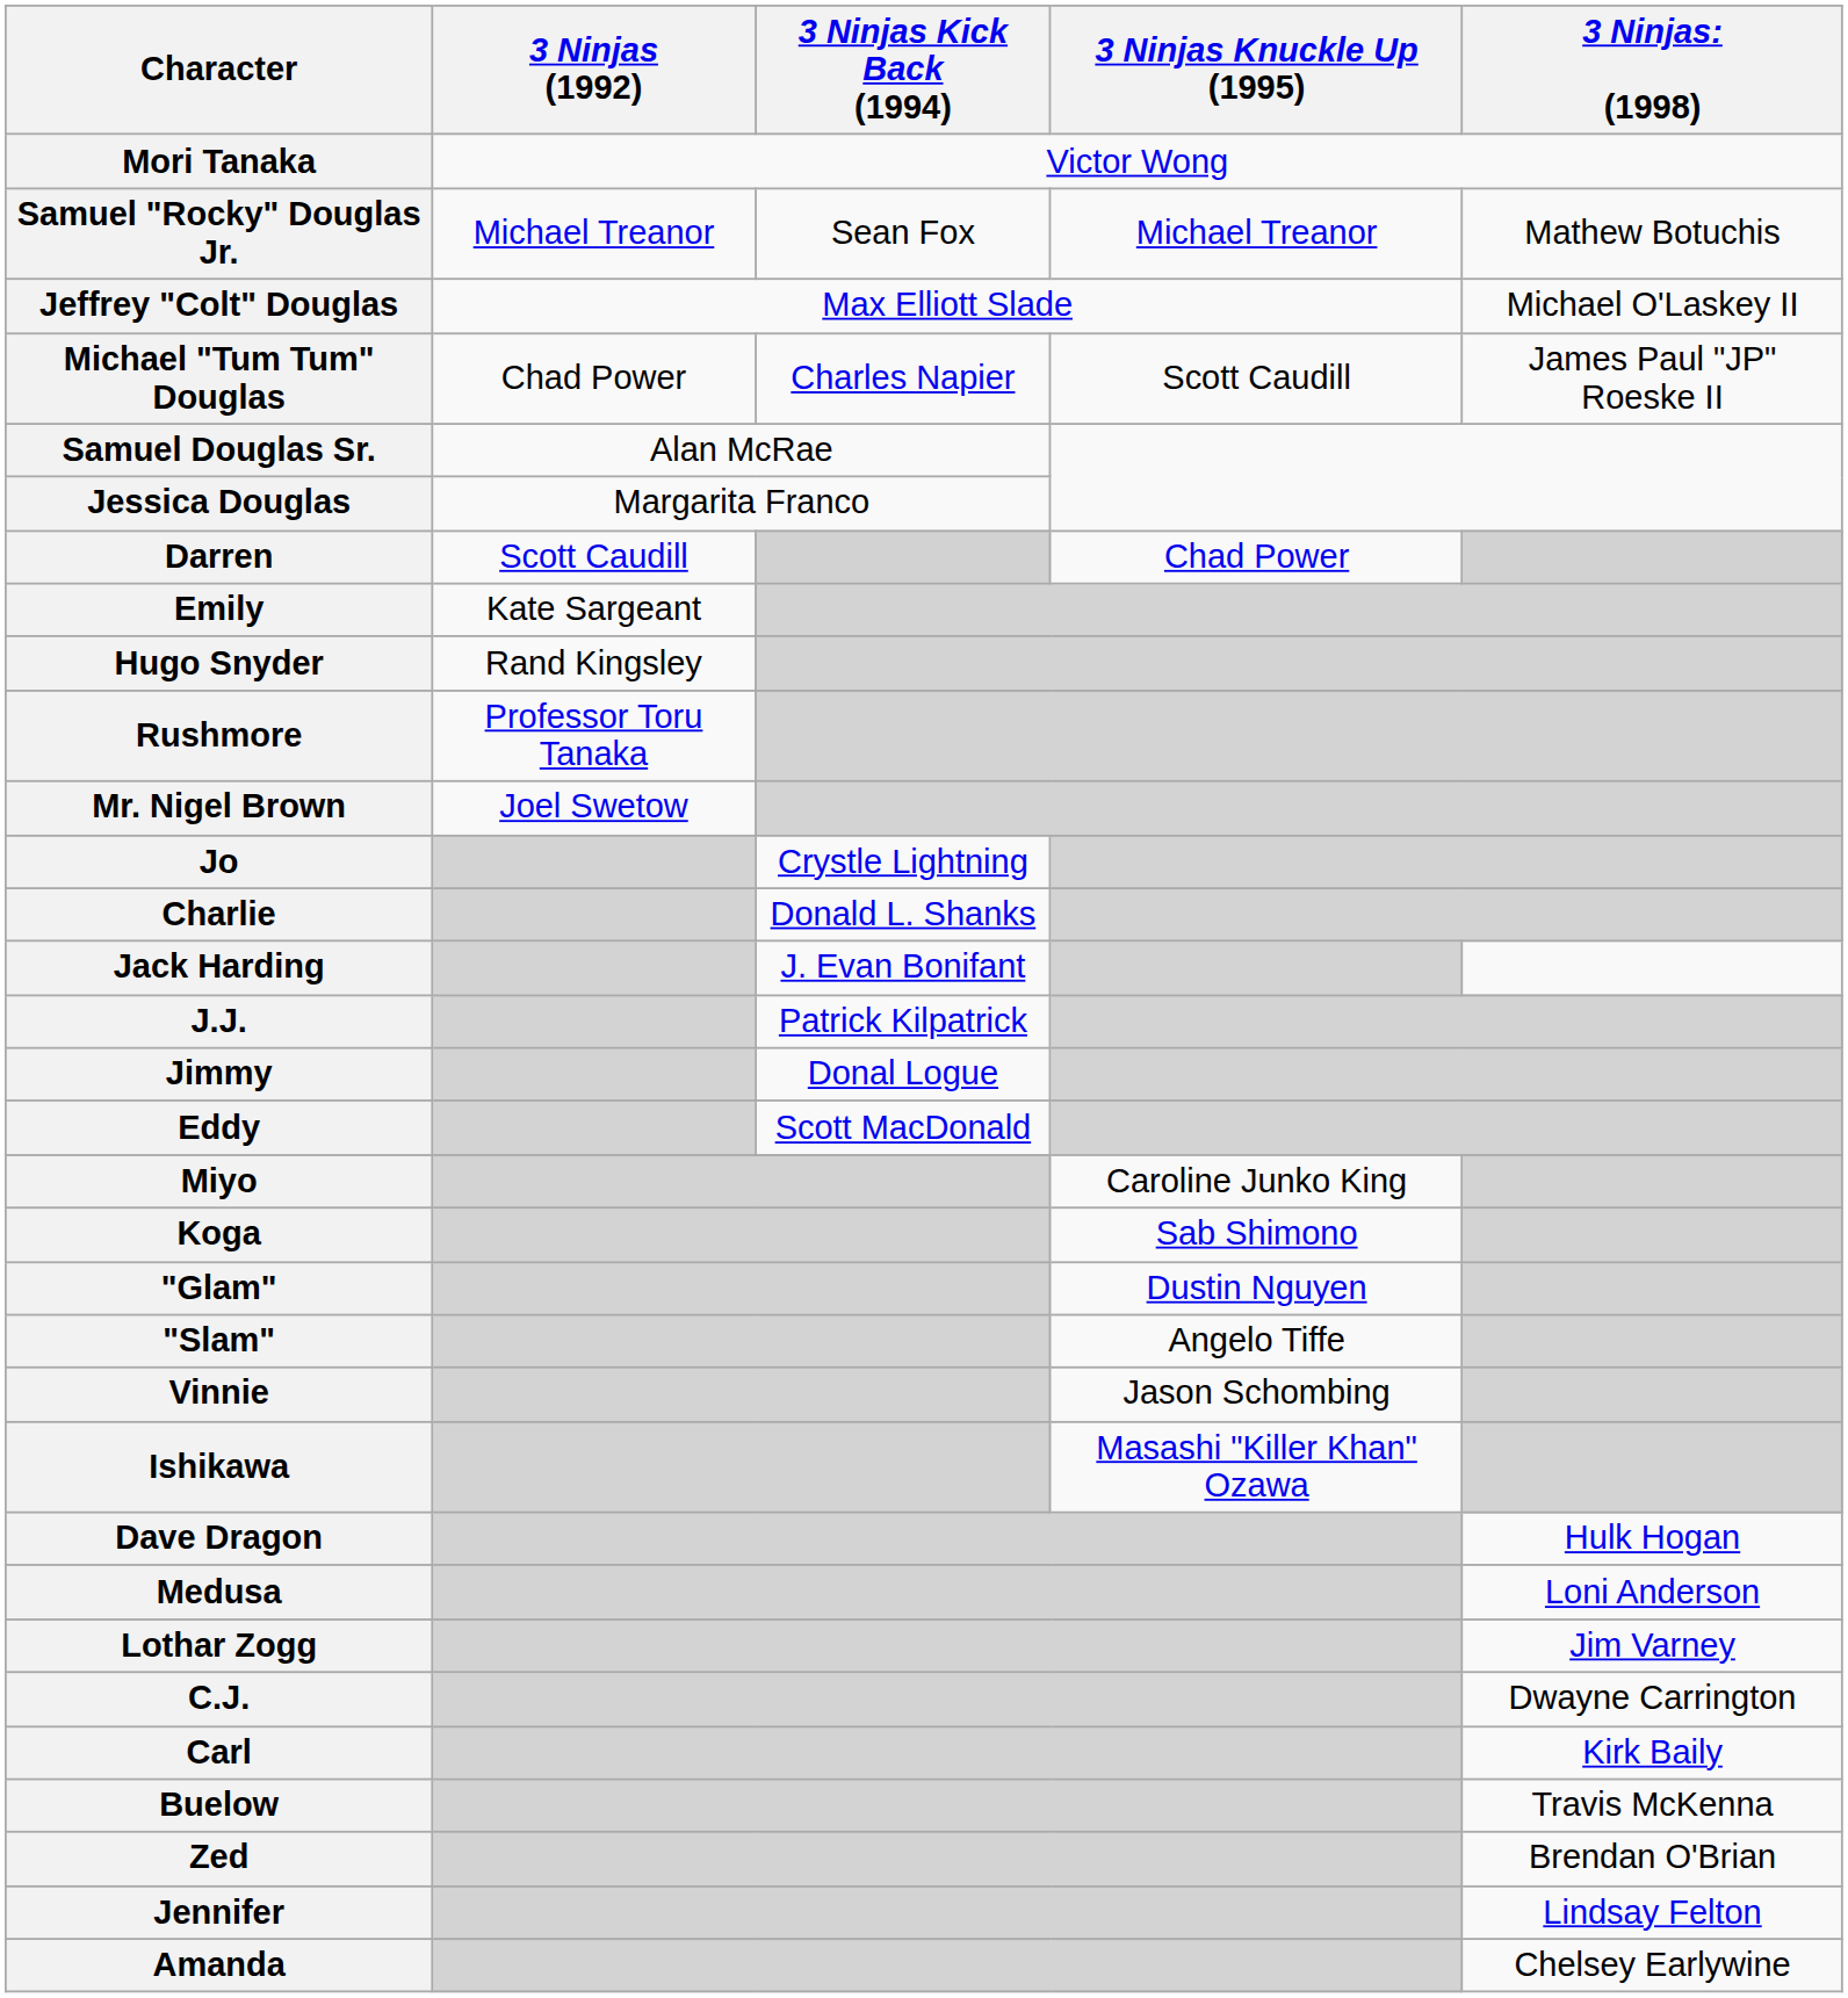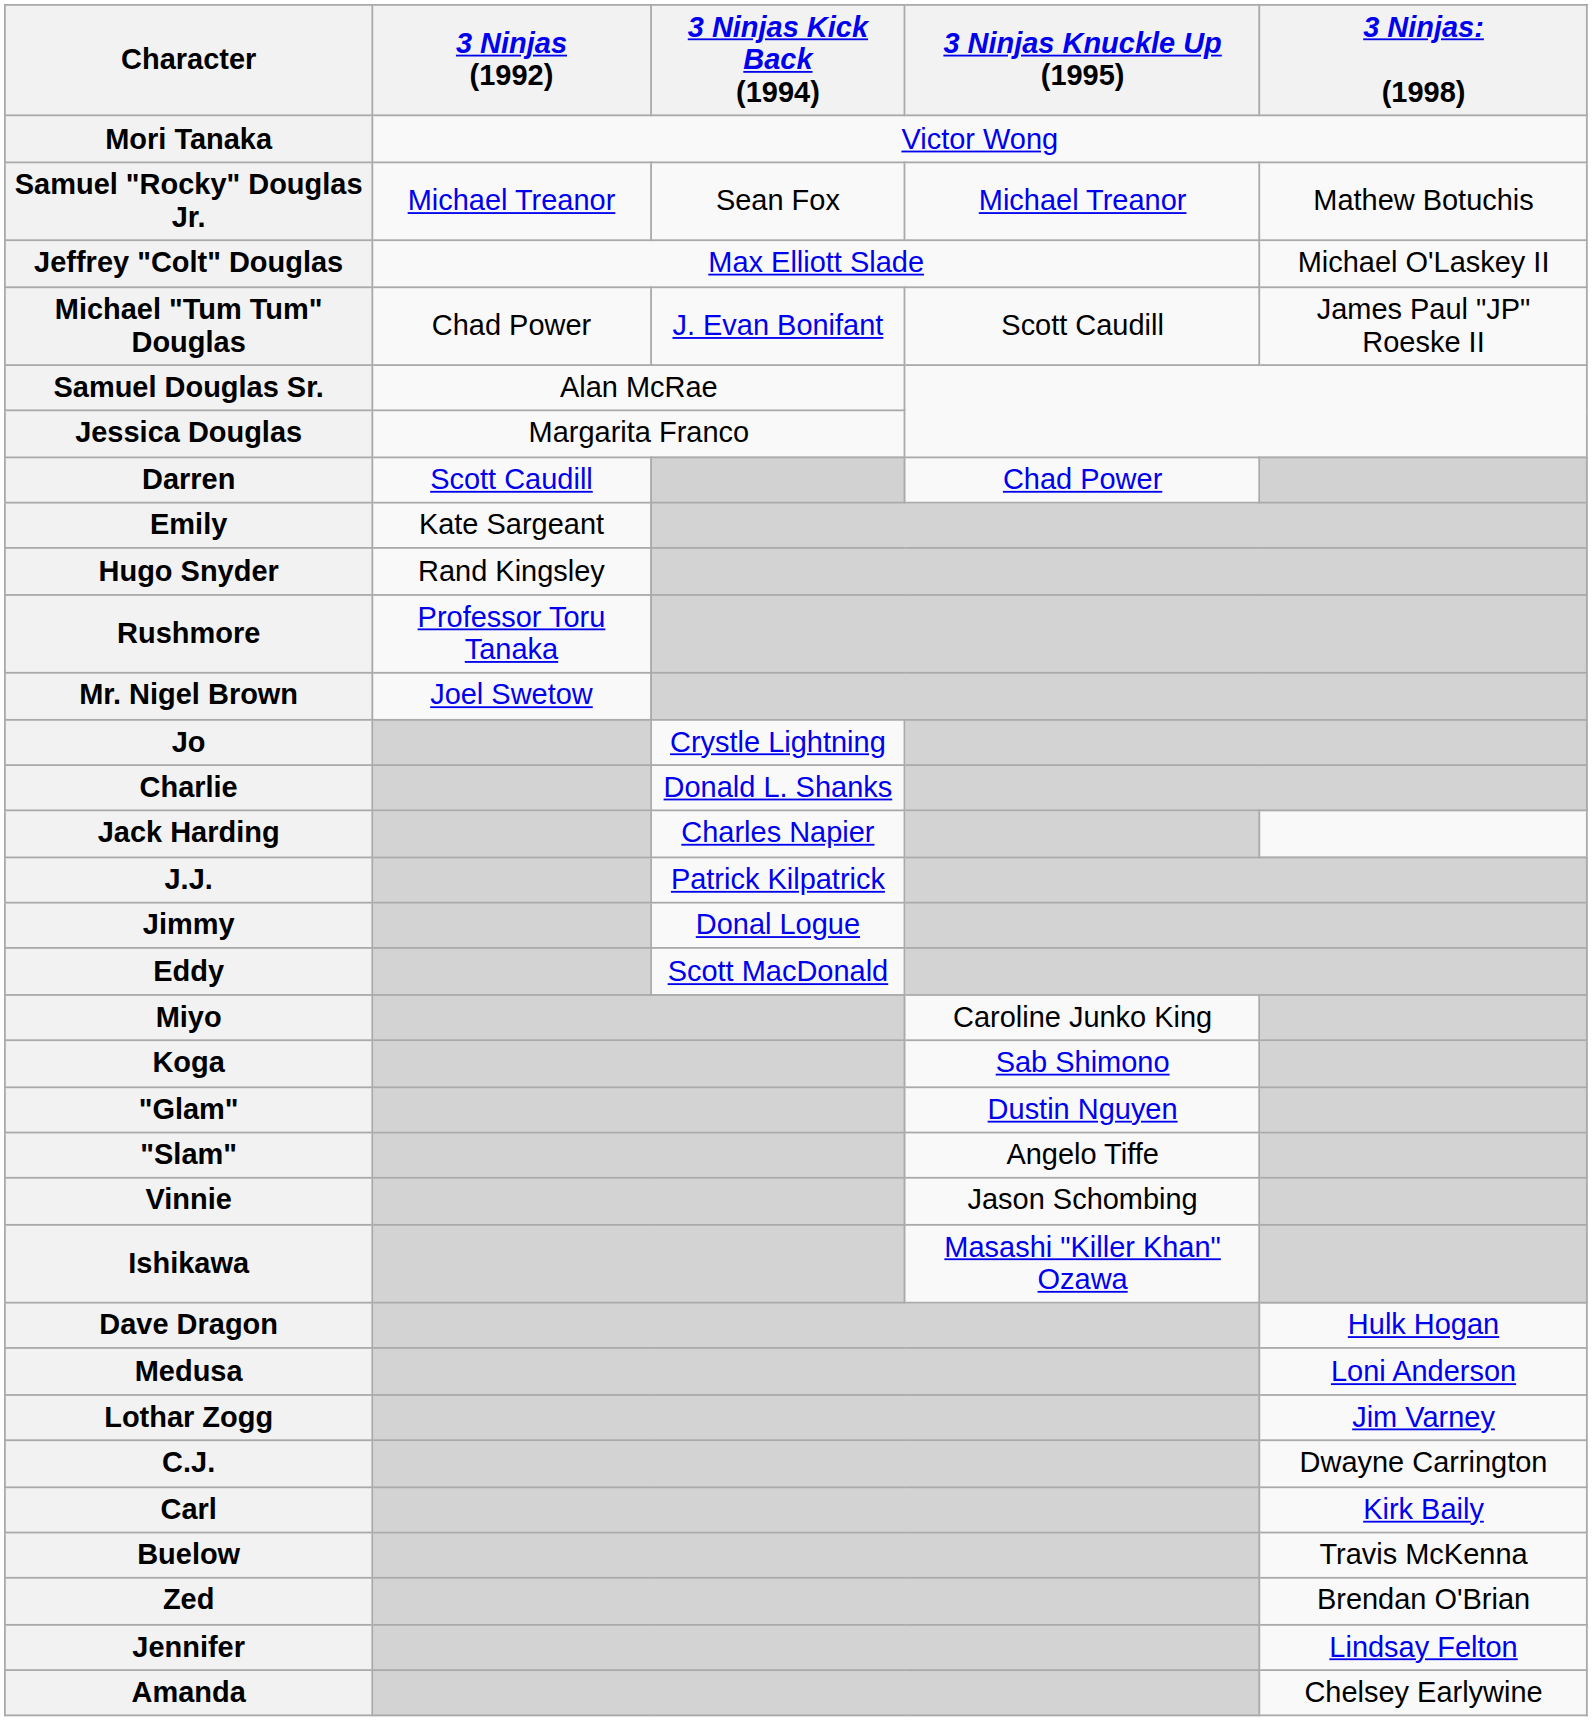Michael "Tum Tum" Douglas | 3 Ninjas Kick Back (1994): Charles Napier -> J. Evan Bonifant
Jack Harding | 3 Ninjas Kick Back (1994): J. Evan Bonifant -> Charles Napier
